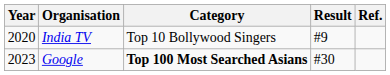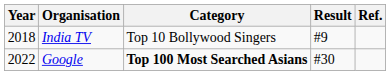India TV | Year: 2020 -> 2018
Google | Year: 2023 -> 2022
